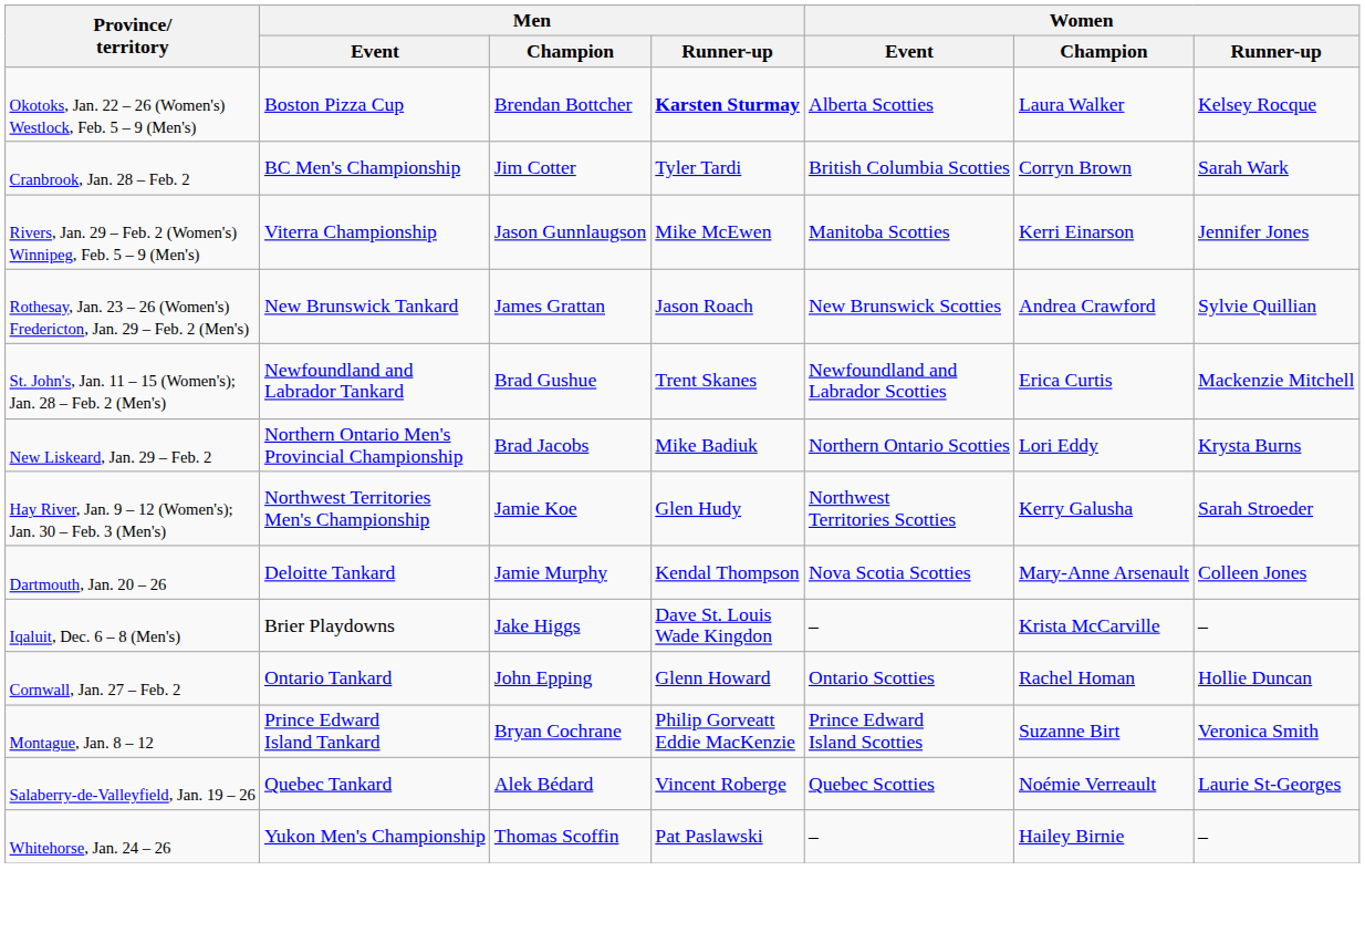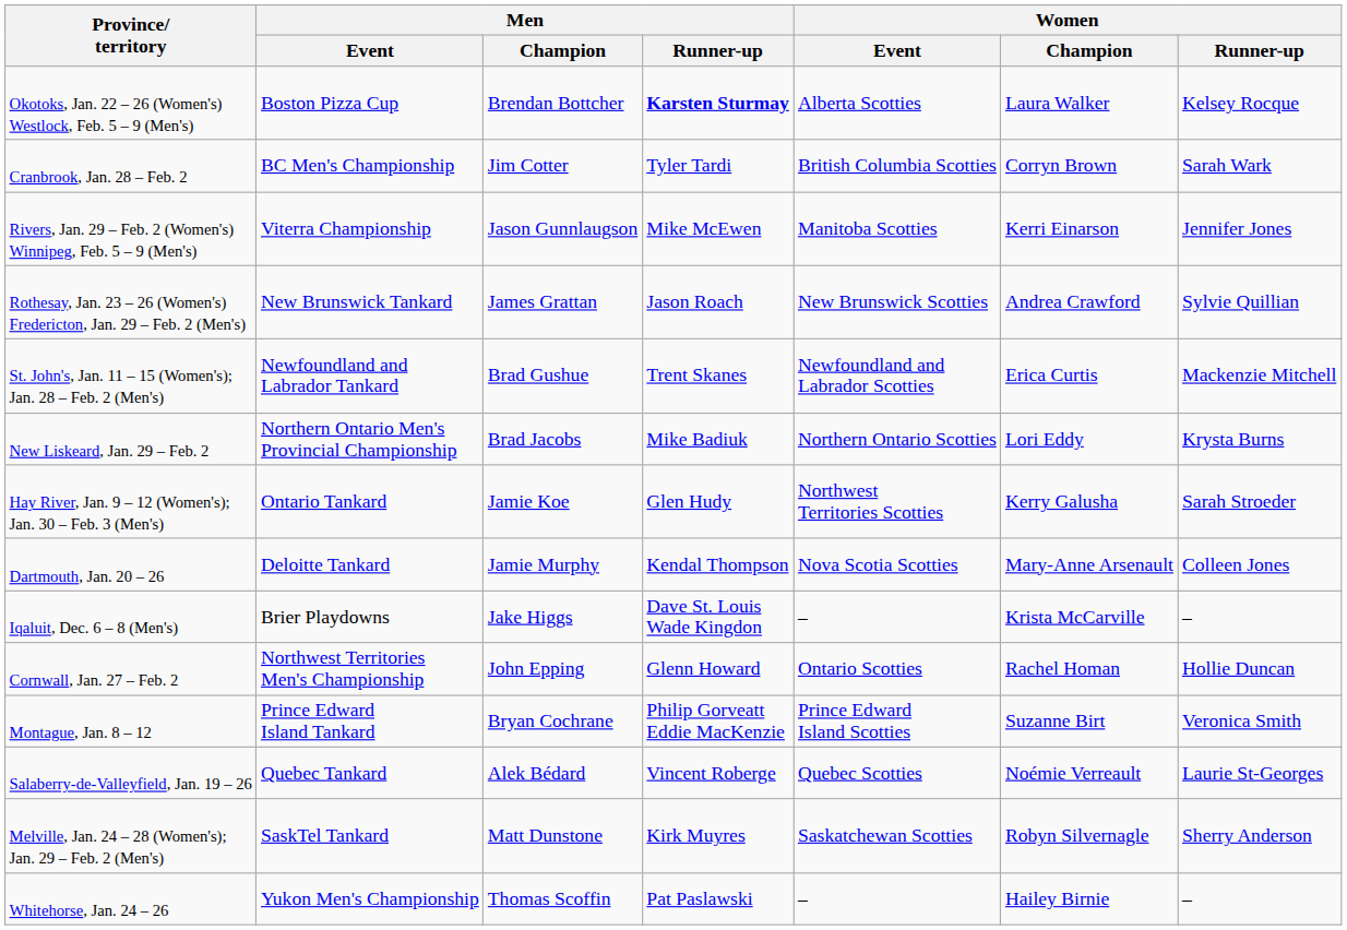Hay River, Jan. 9 – 12 (Women's); Jan. 30 – Feb. 3 (Men's) | Men / Event: Northwest Territories Men's Championship -> Ontario Tankard
Cornwall, Jan. 27 – Feb. 2 | Men / Event: Ontario Tankard -> Northwest Territories Men's Championship
+ row: Melville, Jan. 24 – 28 (Women's); Jan. 29 – Feb. 2 (Men's) | SaskTel Tankard | Matt Dunstone | Kirk Muyres | Saskatchewan Scotties | Robyn Silvernagle | Sherry Anderson
